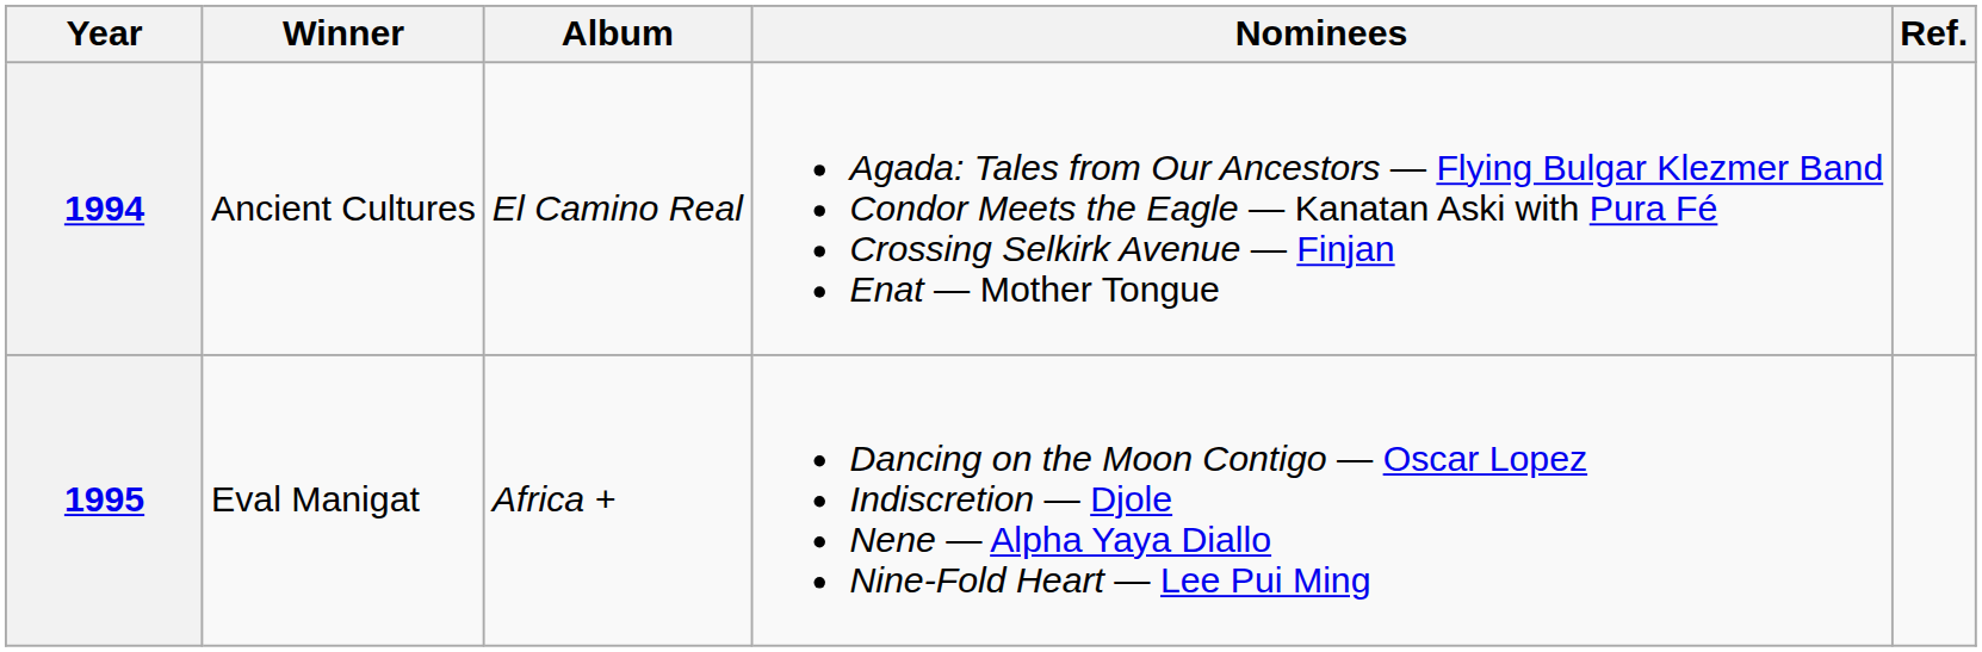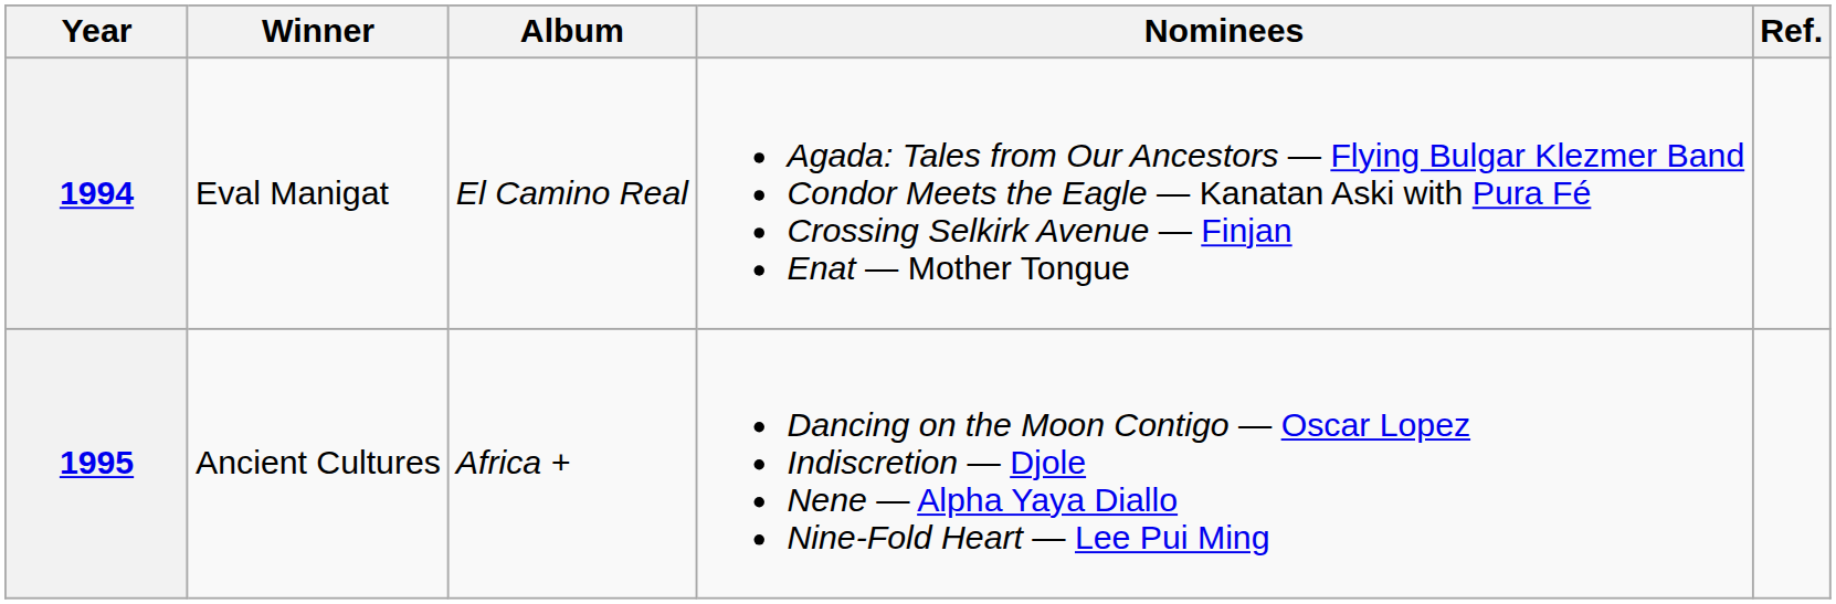1994 | Winner: Ancient Cultures -> Eval Manigat
1995 | Winner: Eval Manigat -> Ancient Cultures
